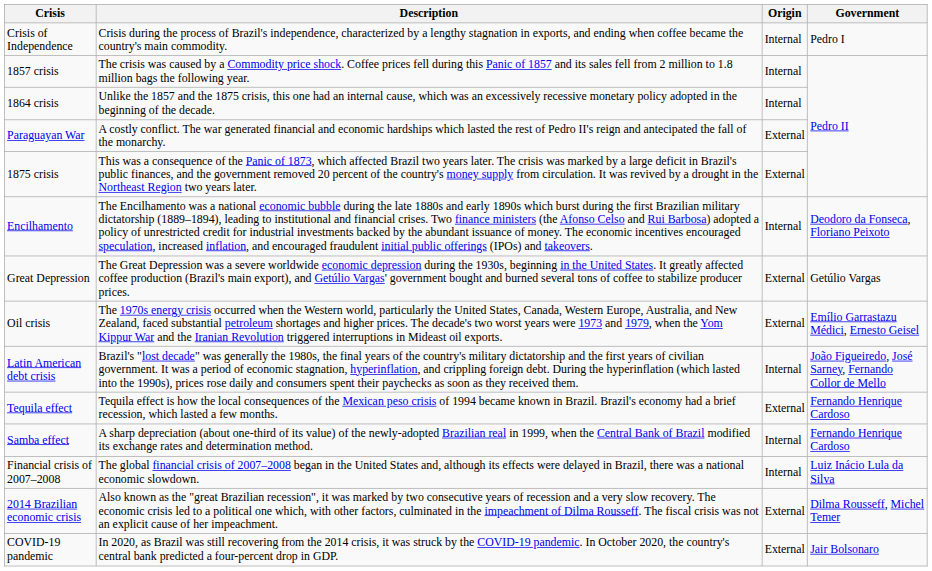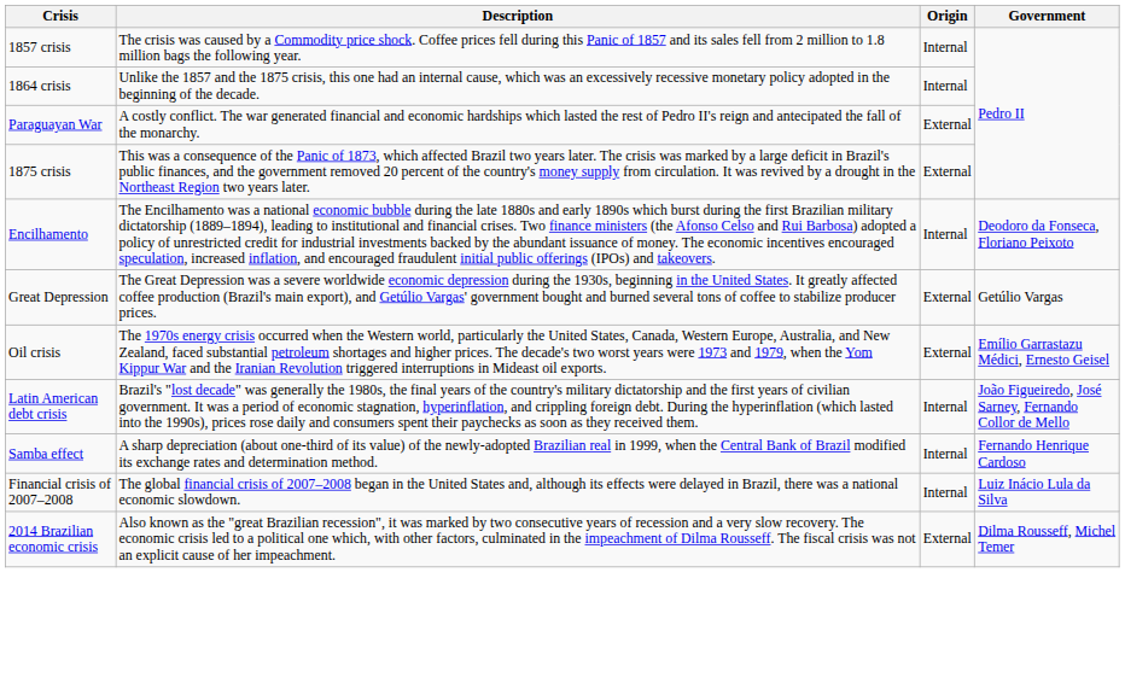- row: Crisis of Independence | Crisis during the process of Brazil's independence, characterized by a lengthy stagnation in exports, and ending when coffee became the country's main commodity. | Internal | Pedro I
- row: Tequila effect | Tequila effect is how the local consequences of the Mexican peso crisis of 1994 became known in Brazil. Brazil's economy had a brief recession, which lasted a few months. | External | Fernando Henrique Cardoso
- row: COVID-19 pandemic | In 2020, as Brazil was still recovering from the 2014 crisis, it was struck by the COVID-19 pandemic. In October 2020, the country's central bank predicted a four-percent drop in GDP. | External | Jair Bolsonaro
